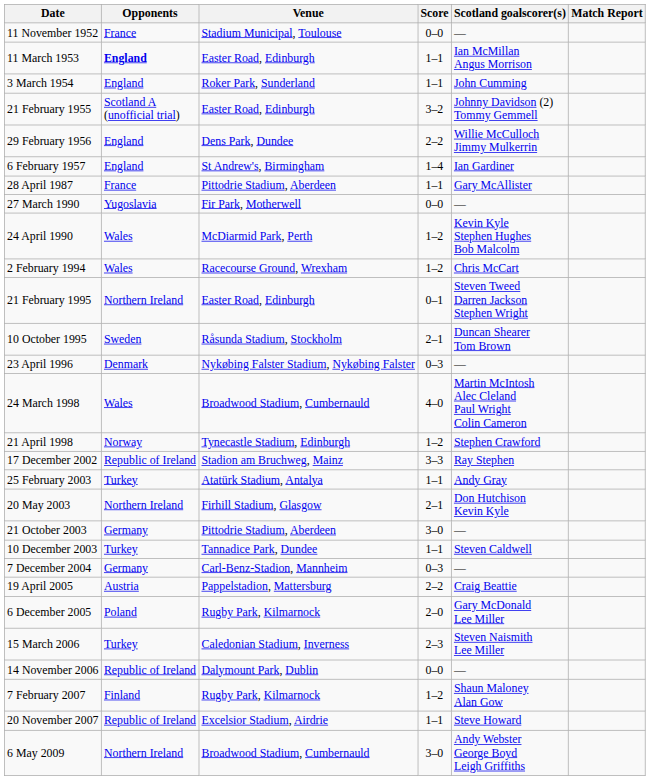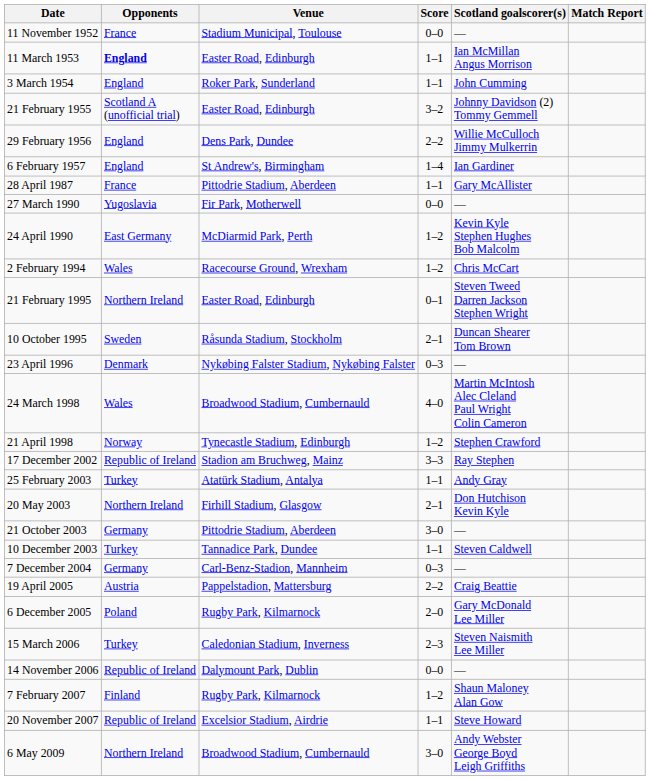24 April 1990 | Opponents: Wales -> East Germany
